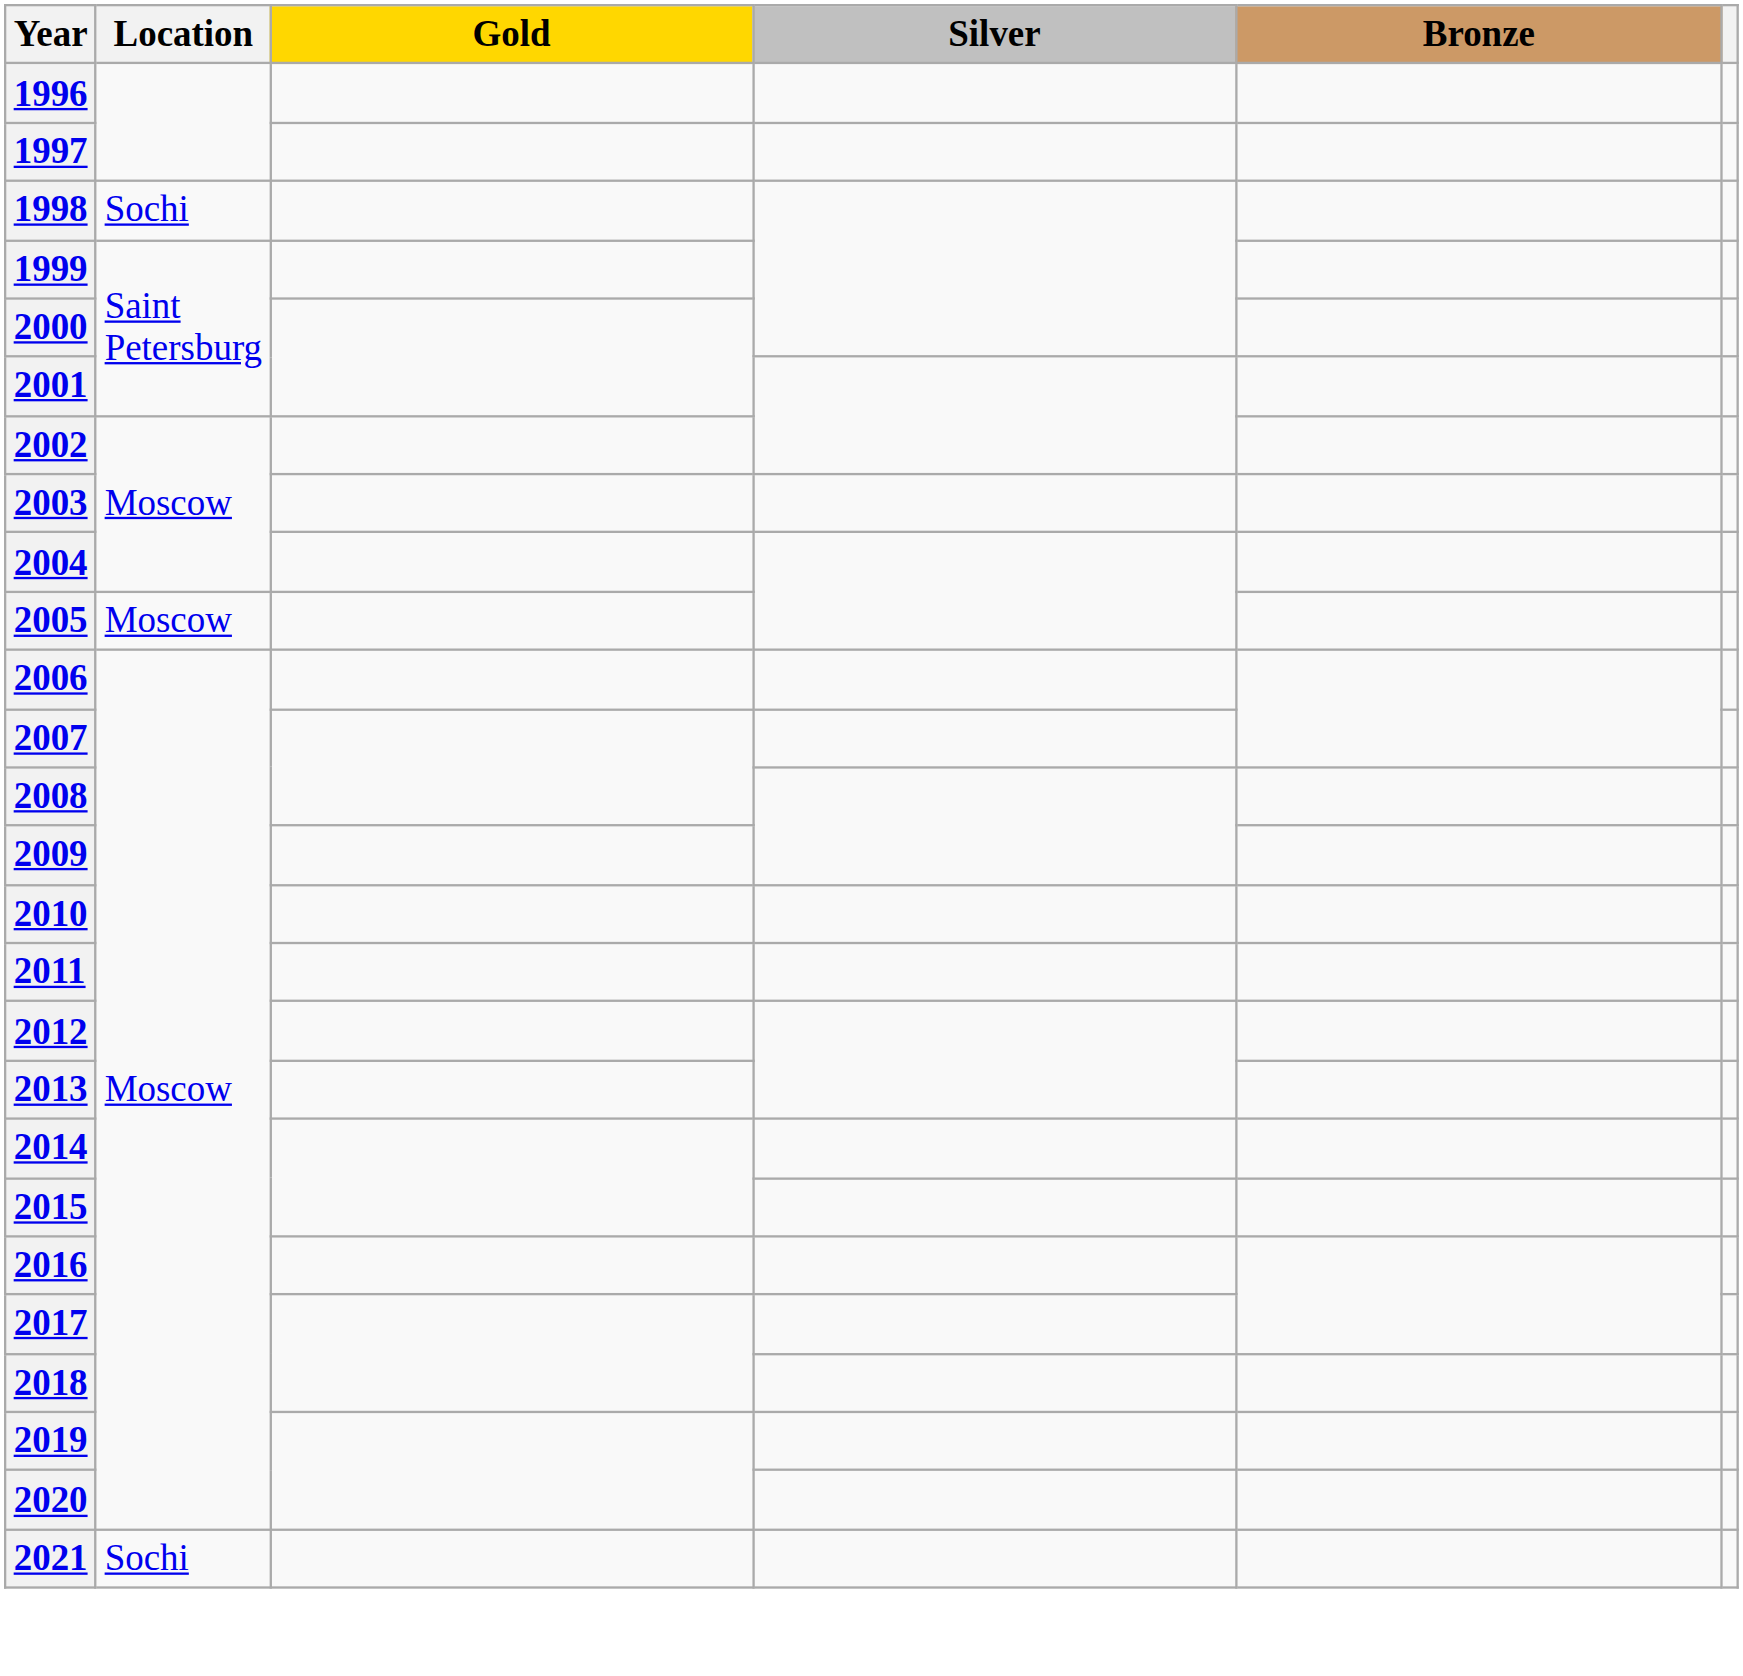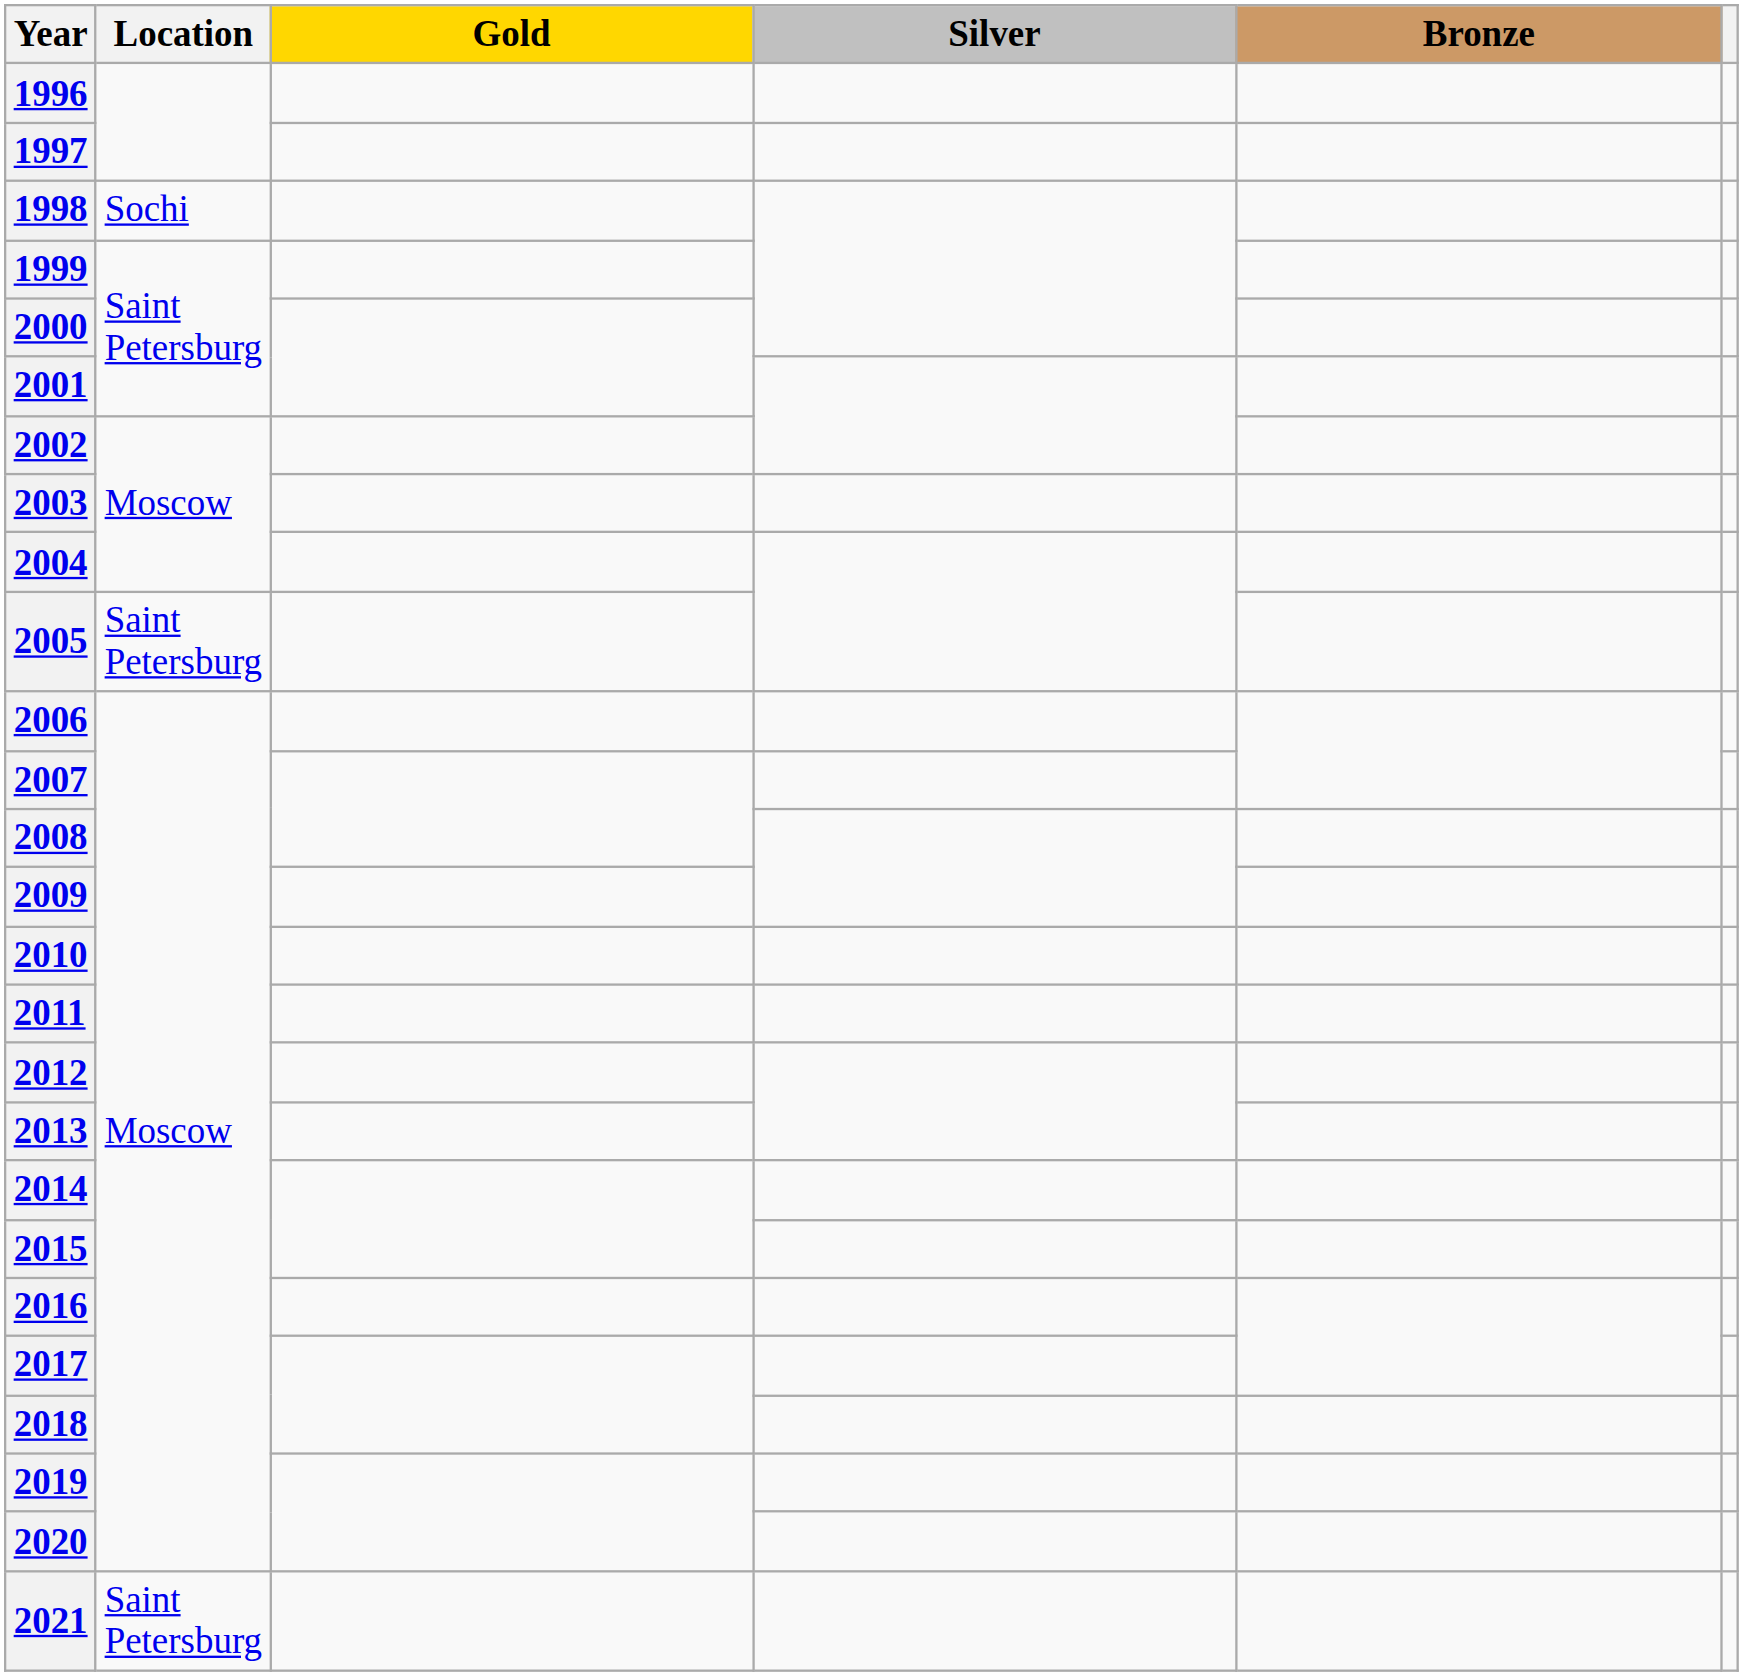2005 | Location: Moscow -> Saint Petersburg
2021 | Location: Sochi -> Saint Petersburg
